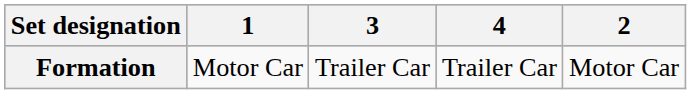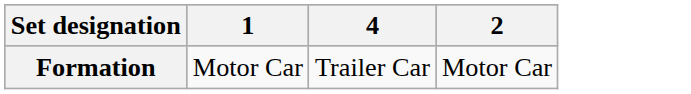- column: 3 | Trailer Car
